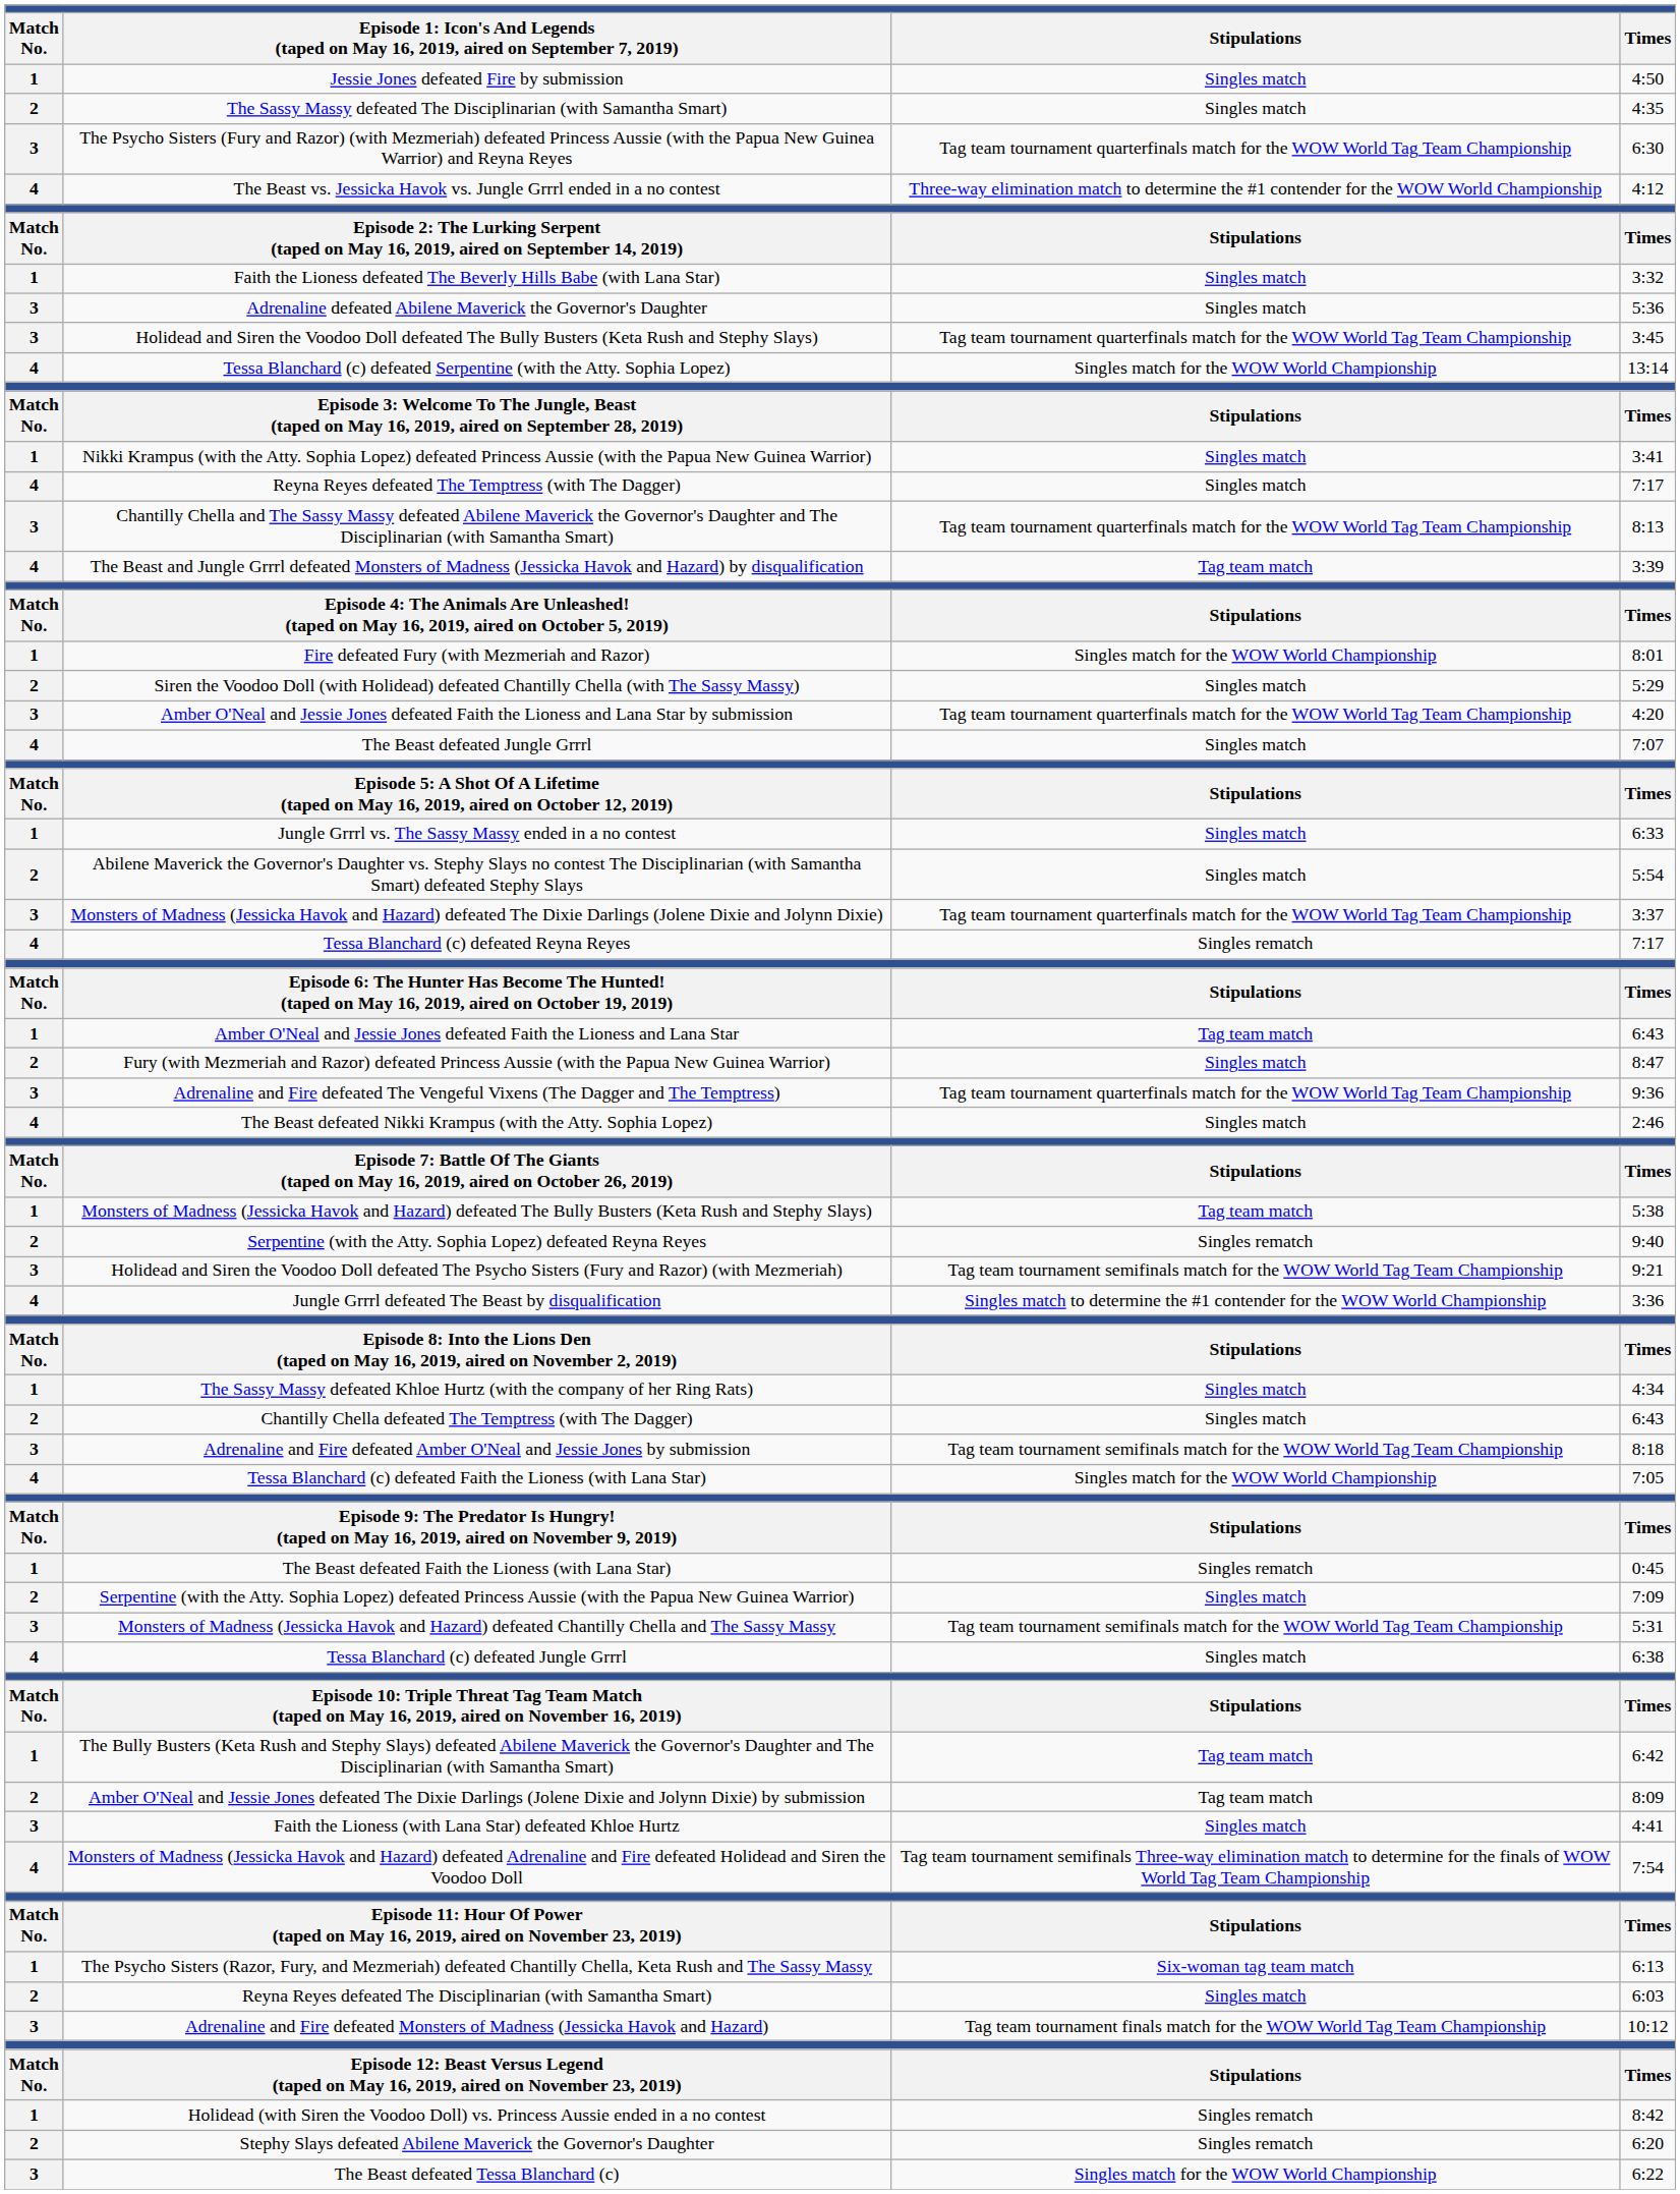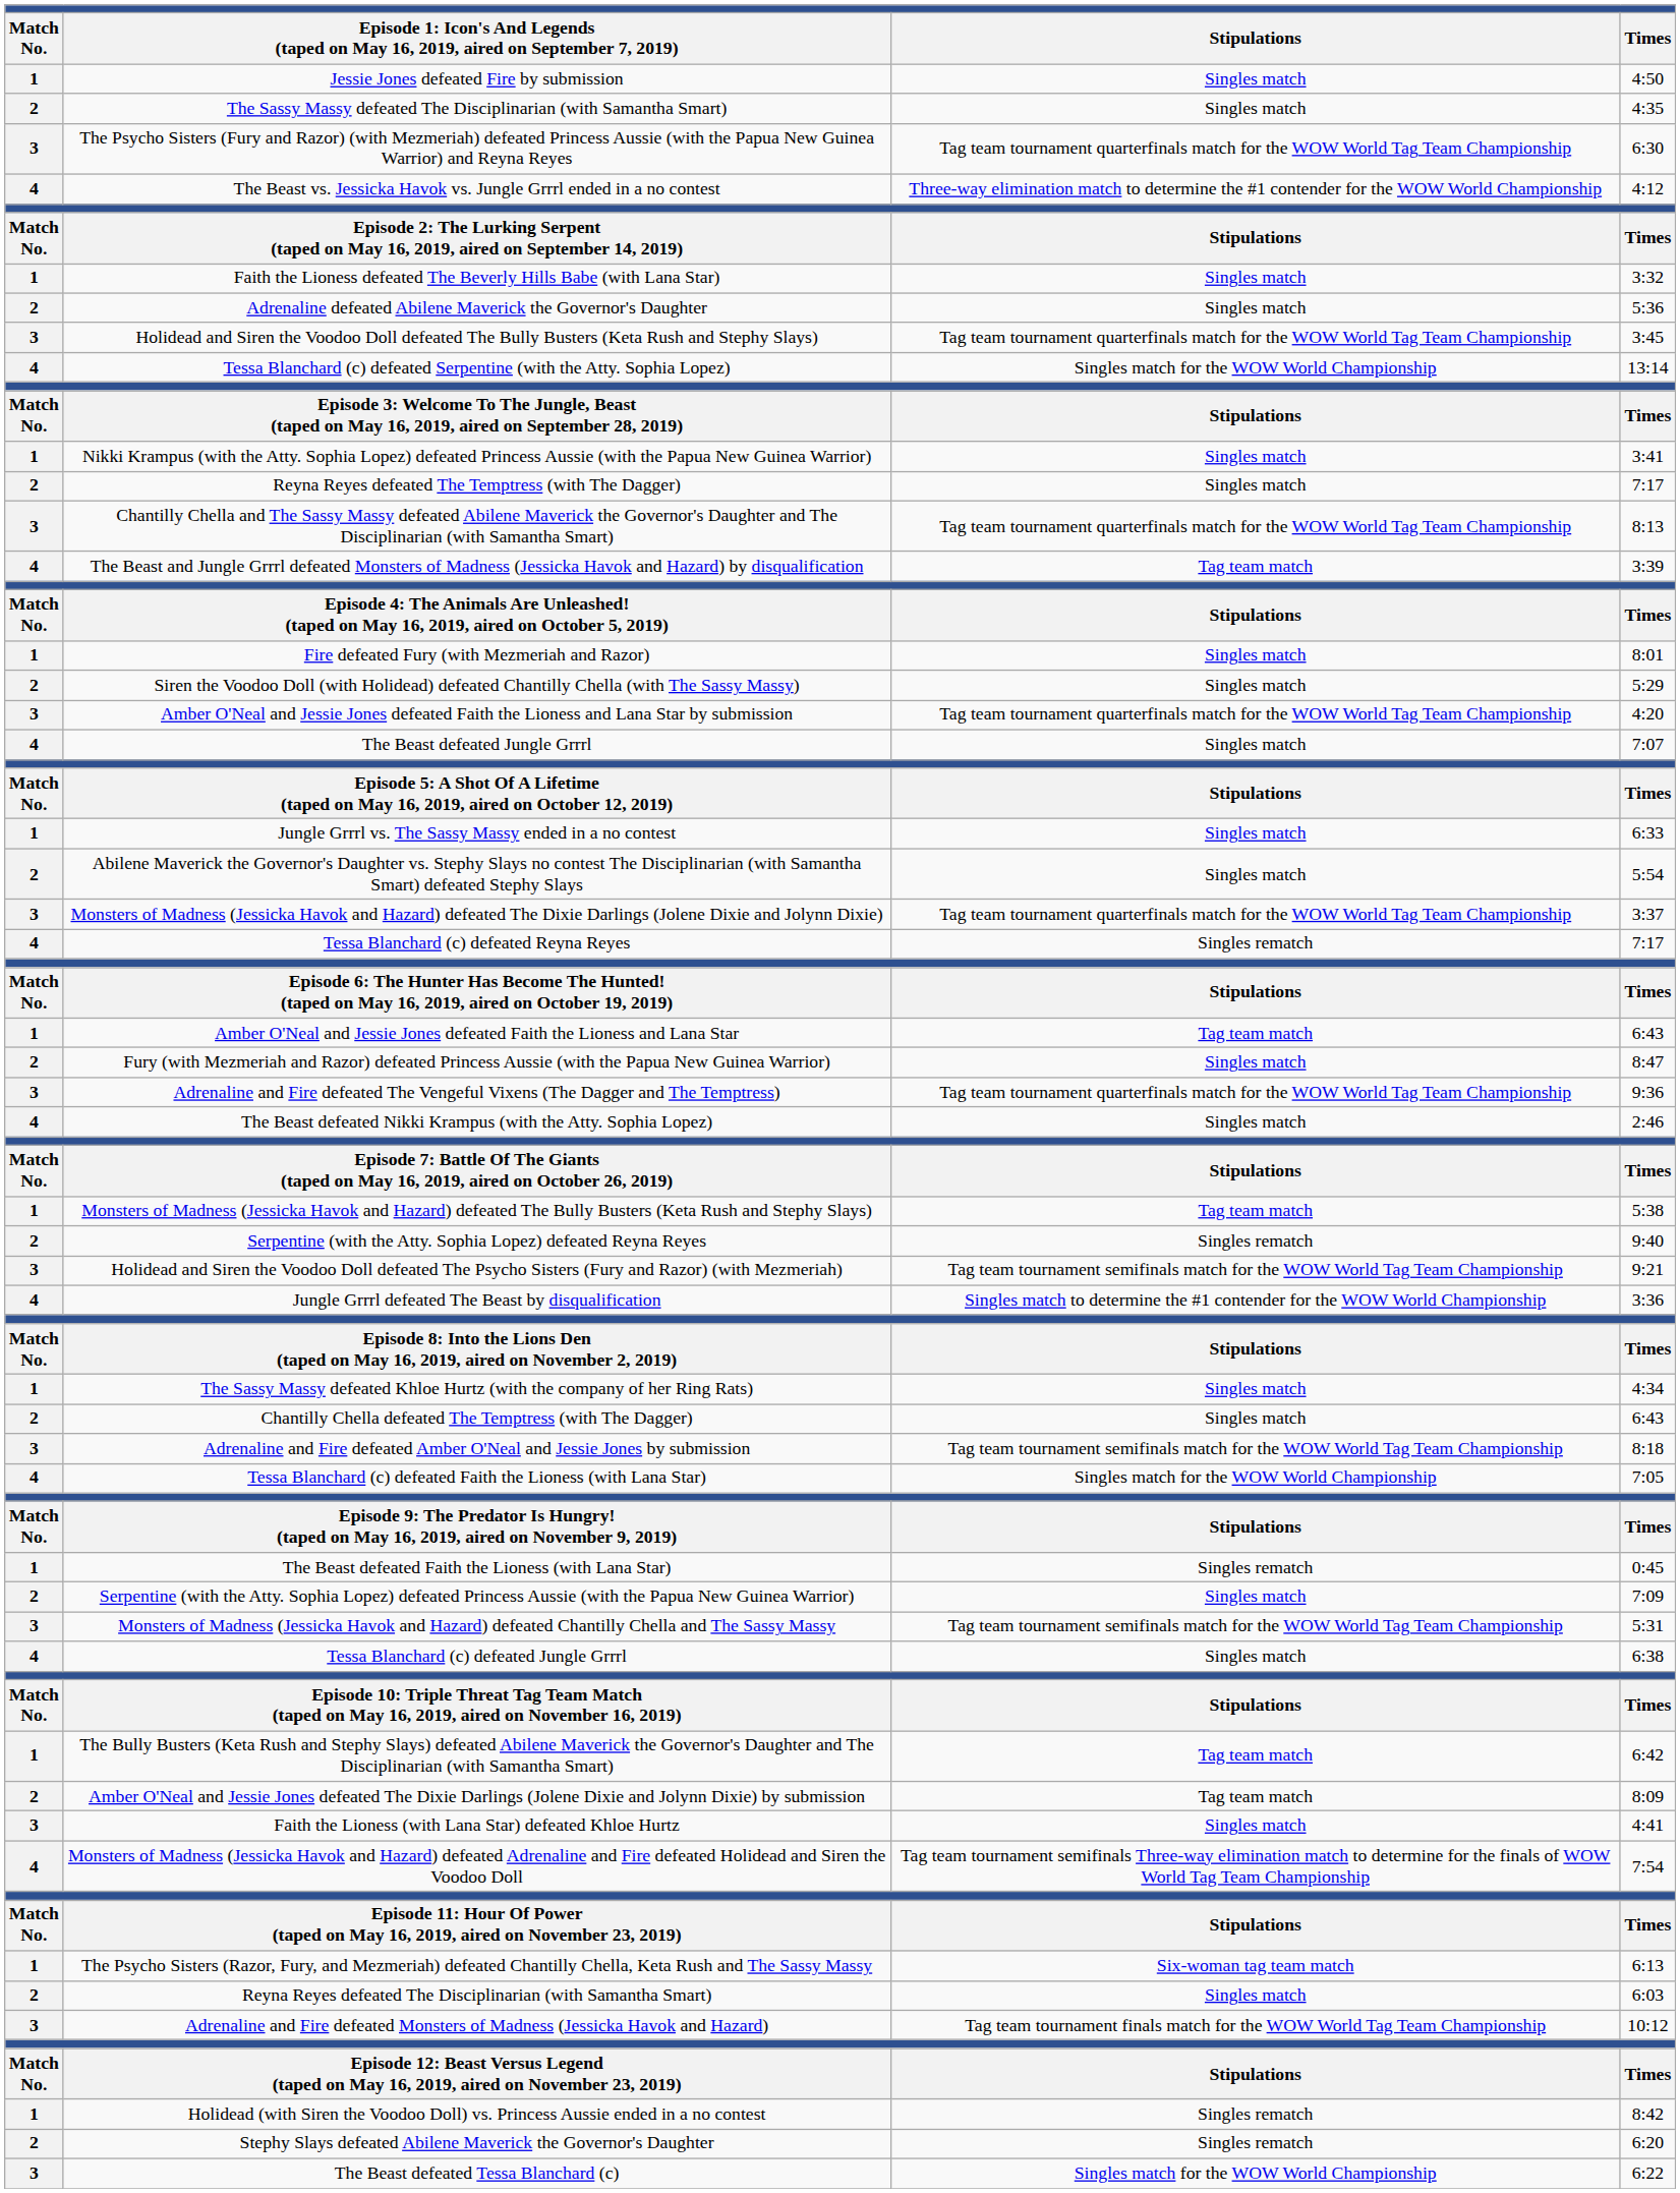Adrenaline defeated Abilene Maverick the Governor's Daughter | column 1: 3 -> 2
Reyna Reyes defeated The Temptress (with The Dagger) | column 1: 4 -> 2
Fire defeated Fury (with Mezmeriah and Razor) | column 3: Singles match for the WOW World Championship -> Singles match
